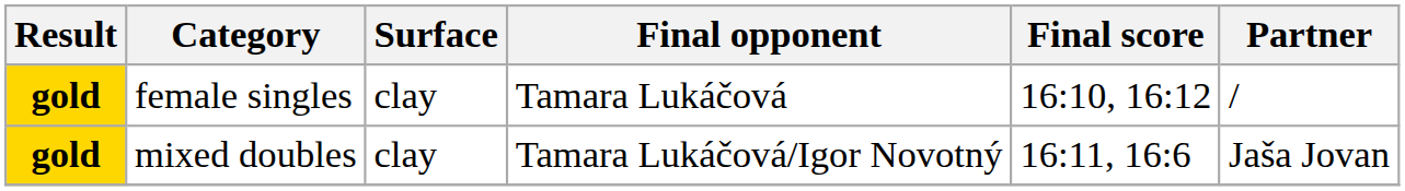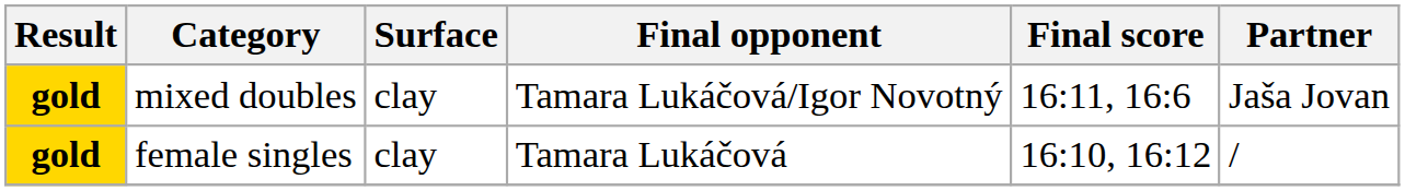rows swapped: female singles <-> mixed doubles
